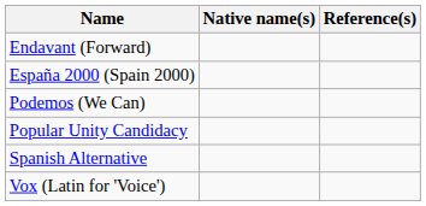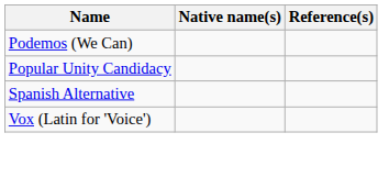- row: Endavant (Forward)
- row: España 2000 (Spain 2000)
